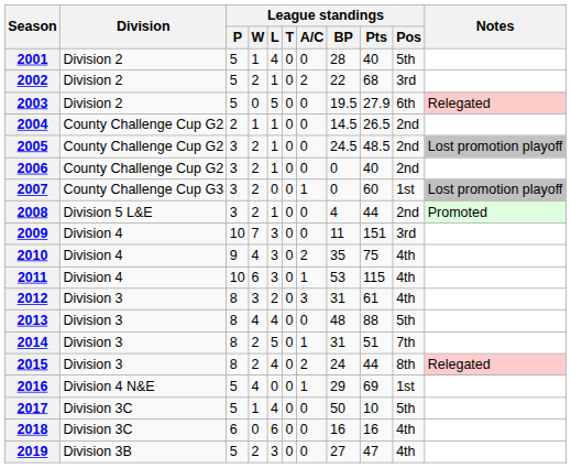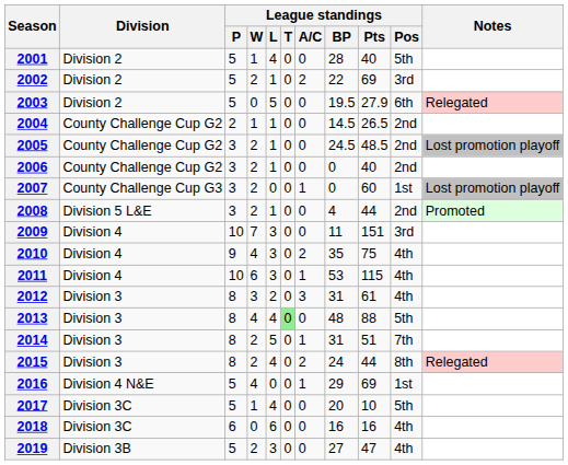2002 | League standings / Pts: 68 -> 69
2013 | League standings / T: no background -> lightgreen background
2017 | League standings / BP: 50 -> 20
